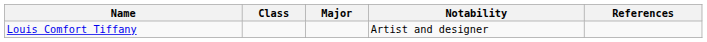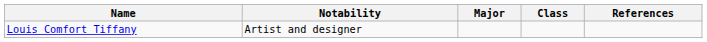columns swapped: Class <-> Notability
